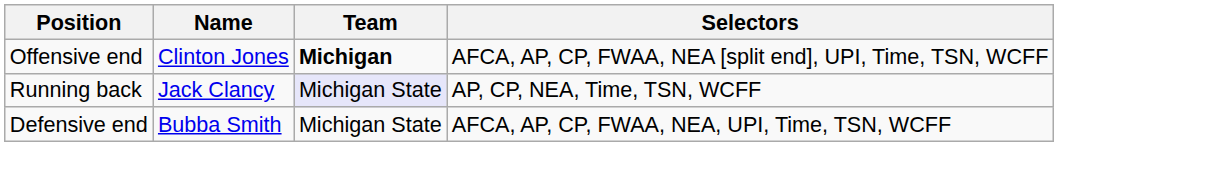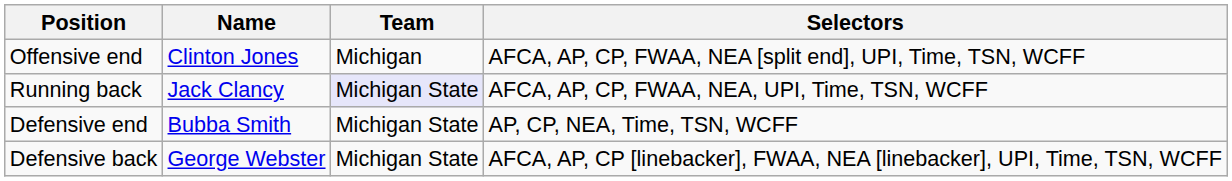Offensive end | Team: bold -> normal
Running back | Selectors: AP, CP, NEA, Time, TSN, WCFF -> AFCA, AP, CP, FWAA, NEA, UPI, Time, TSN, WCFF
Defensive end | Selectors: AFCA, AP, CP, FWAA, NEA, UPI, Time, TSN, WCFF -> AP, CP, NEA, Time, TSN, WCFF
+ row: Defensive back | George Webster | Michigan State | AFCA, AP, CP [linebacker], FWAA, NEA [linebacker], UPI, Time, TSN, WCFF
